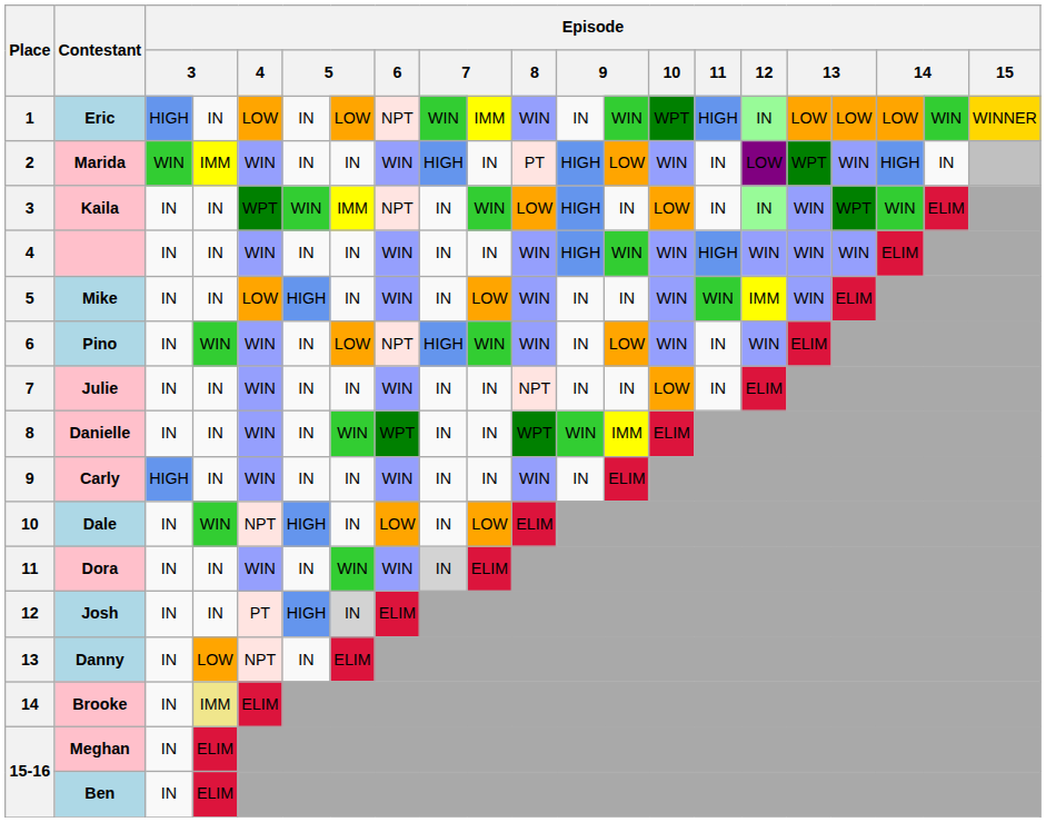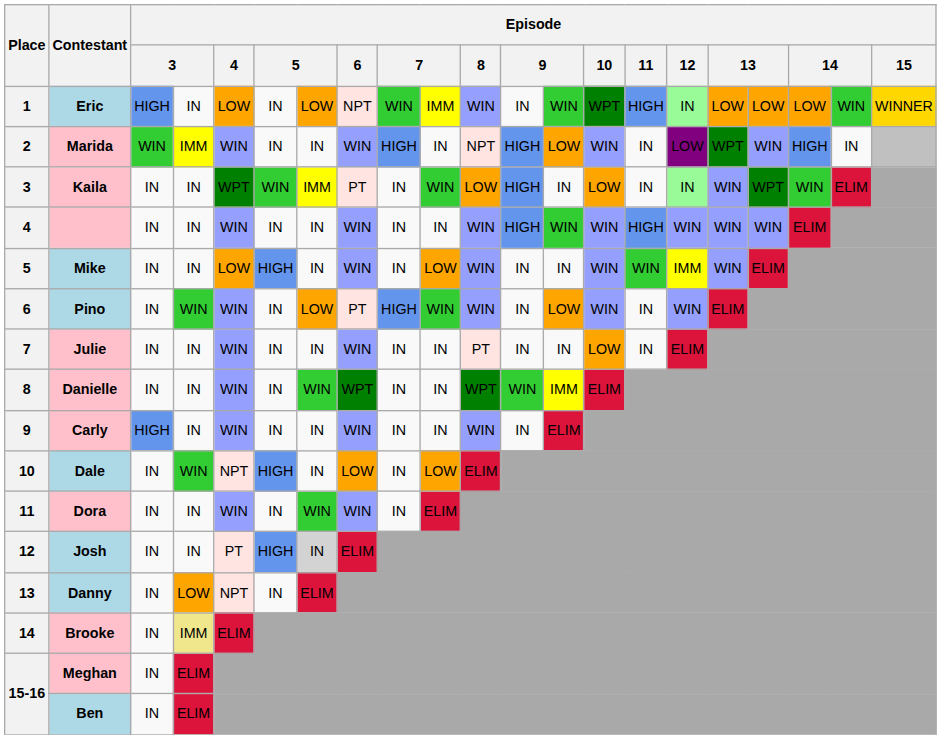Marida | Episode / 8: PT -> NPT
Kaila | Episode / 6: NPT -> PT
Pino | Episode / 6: NPT -> PT
Julie | Episode / 8: NPT -> PT
Dora | column 9: lightgrey background -> no background
